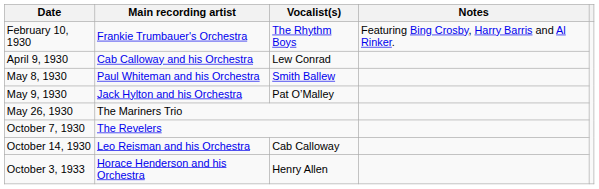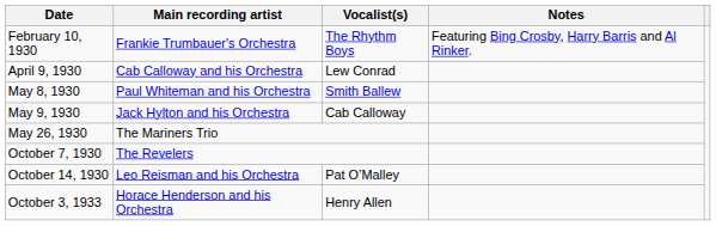May 9, 1930 | Vocalist(s): Pat O’Malley -> Cab Calloway
October 14, 1930 | Vocalist(s): Cab Calloway -> Pat O’Malley
